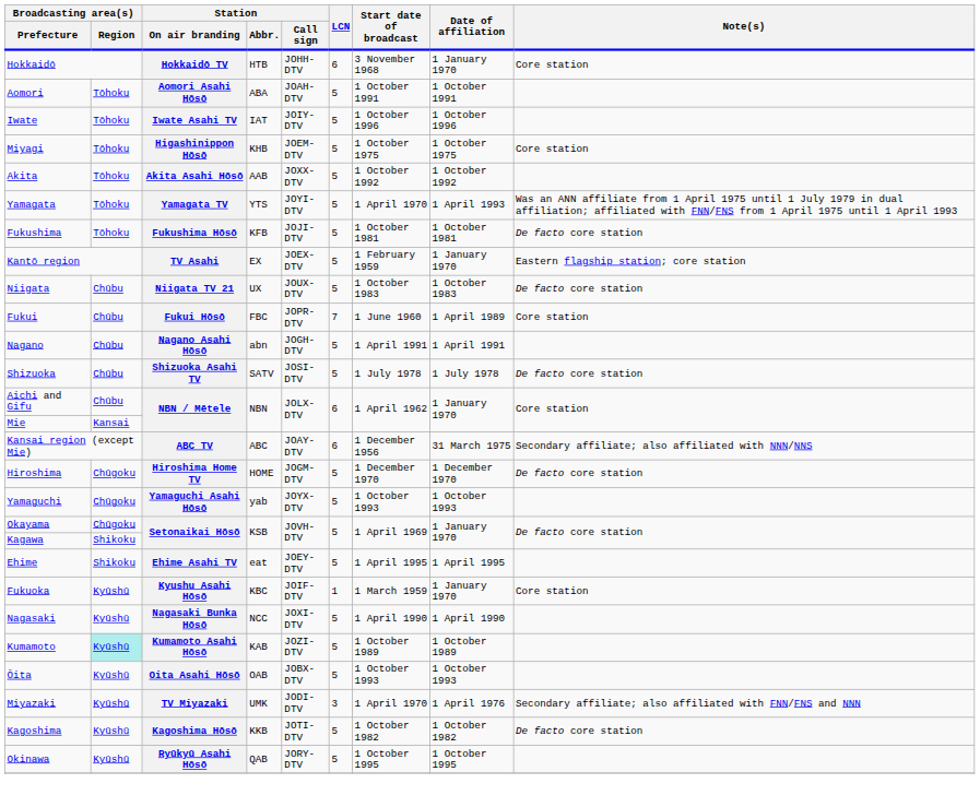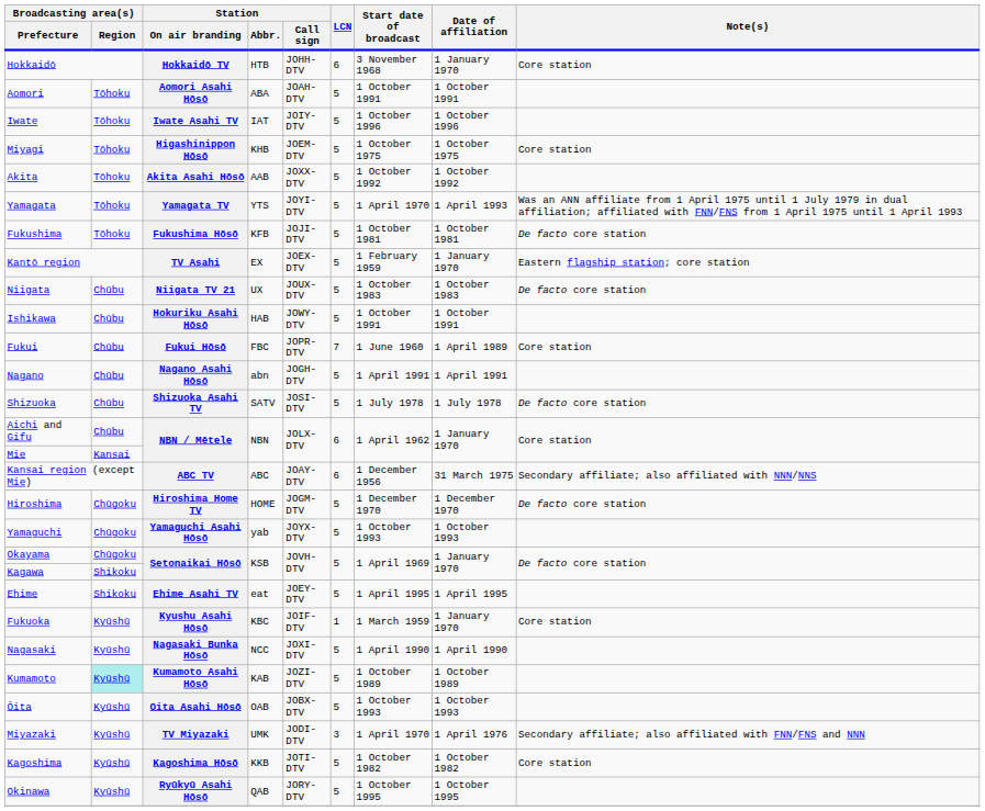+ row: Ishikawa | Chūbu | Hokuriku Asahi Hōsō | HAB | JOWY-DTV | 5 | 1 October 1991 | 1 October 1991
Kagoshima Hōsō | Note(s): De facto core station -> Core station
